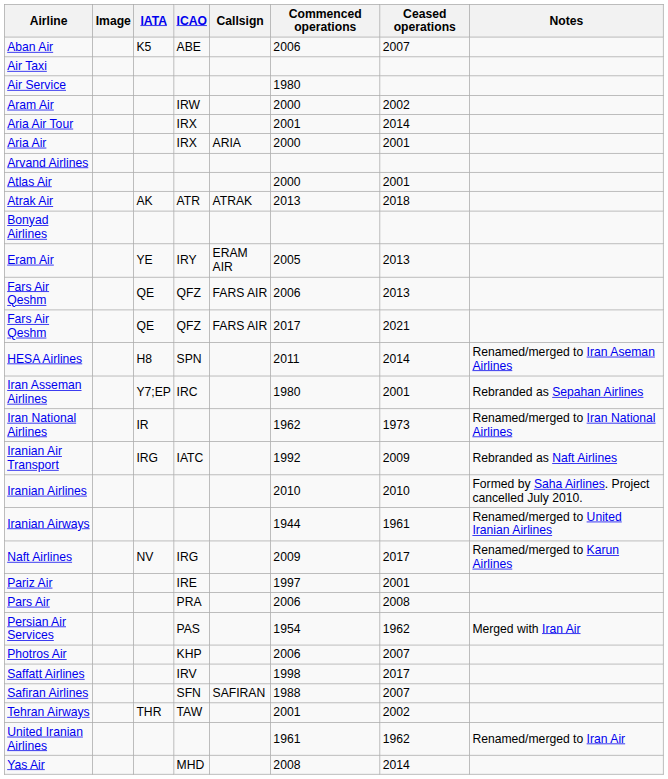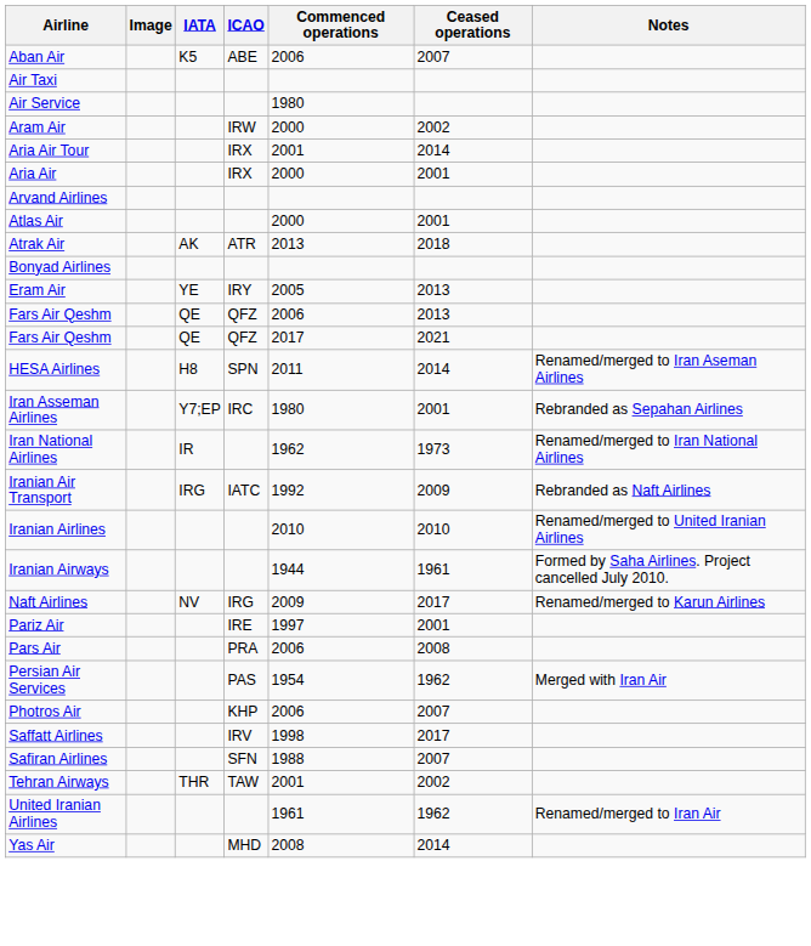- column: Callsign | ARIA | ATRAK | ERAM AIR | FARS AIR | FARS AIR | SAFIRAN
Iranian Airlines | Notes: Formed by Saha Airlines. Project cancelled July 2010. -> Renamed/merged to United Iranian Airlines
Iranian Airways | Notes: Renamed/merged to United Iranian Airlines -> Formed by Saha Airlines. Project cancelled July 2010.
